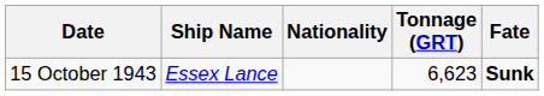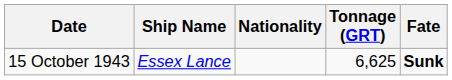15 October 1943 | Tonnage (GRT): 6,623 -> 6,625
